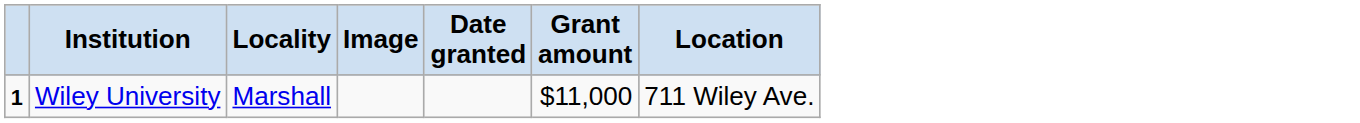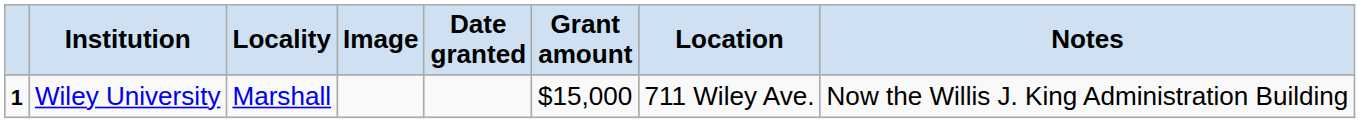+ column: Notes | Now the Willis J. King Administration Building
Wiley University | Grant amount: $11,000 -> $15,000
